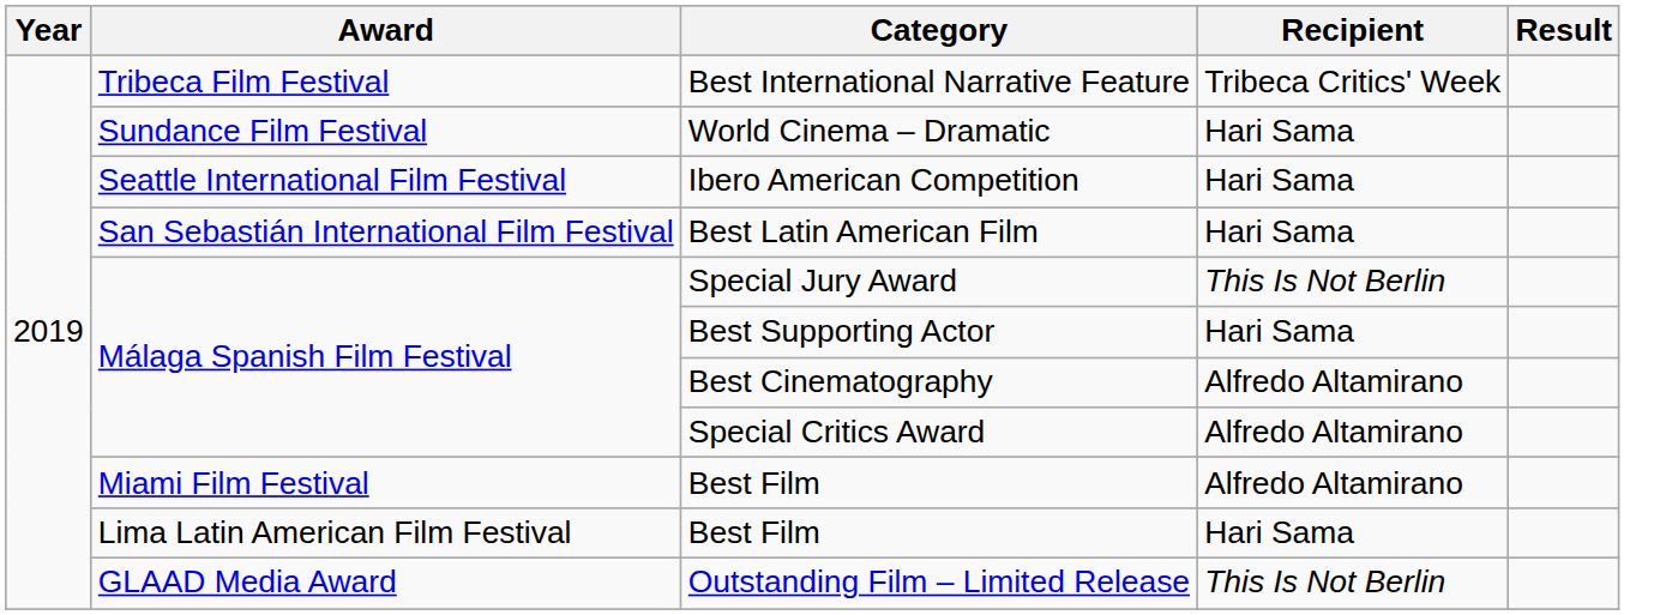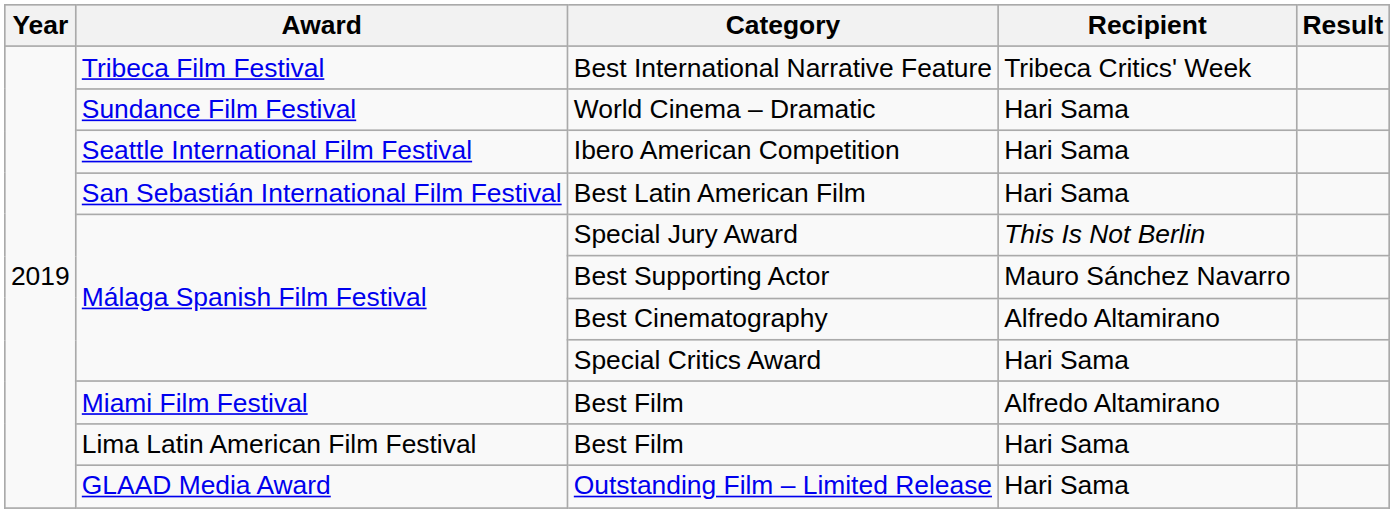Best Supporting Actor | Recipient: Hari Sama -> Mauro Sánchez Navarro
Special Critics Award | Recipient: Alfredo Altamirano -> Hari Sama
Outstanding Film – Limited Release | Recipient: This Is Not Berlin -> Hari Sama
